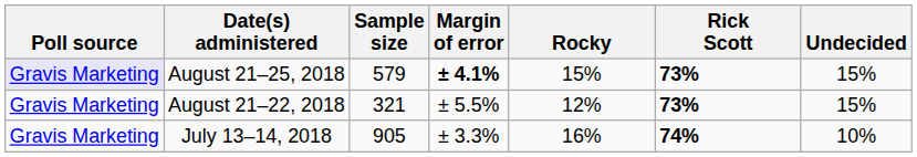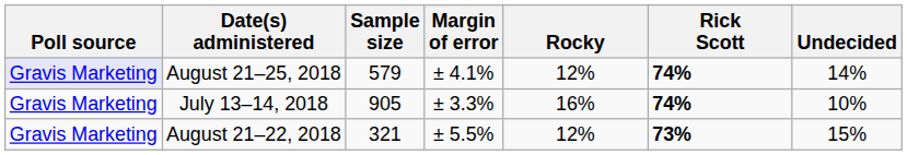August 21–25, 2018 | Margin of error: bold -> normal
August 21–25, 2018 | Rocky: 15% -> 12%
August 21–25, 2018 | Rick Scott: 73% -> 74%
August 21–25, 2018 | Undecided: 15% -> 14%
rows swapped: August 21–22, 2018 <-> July 13–14, 2018
